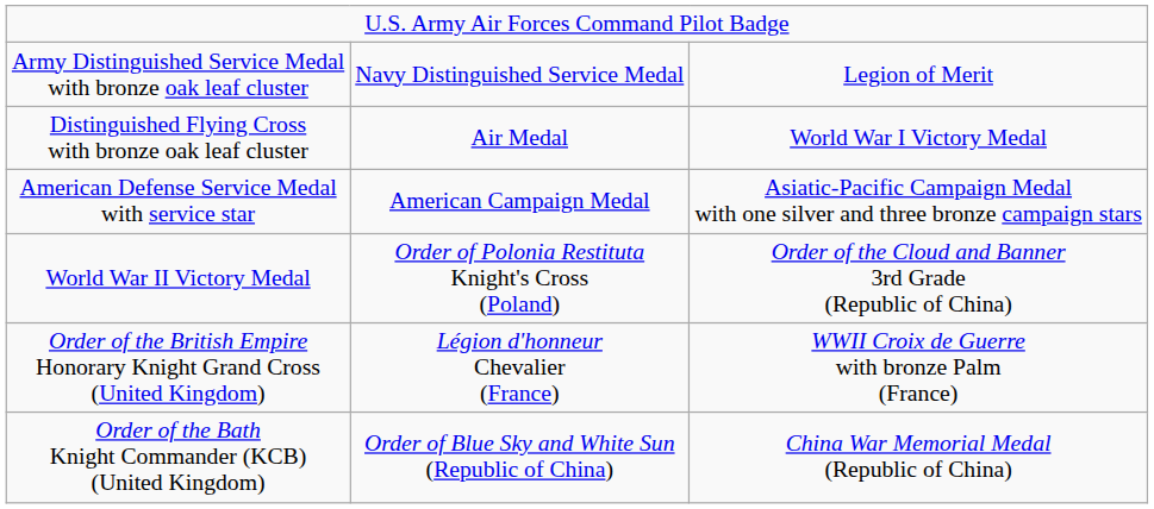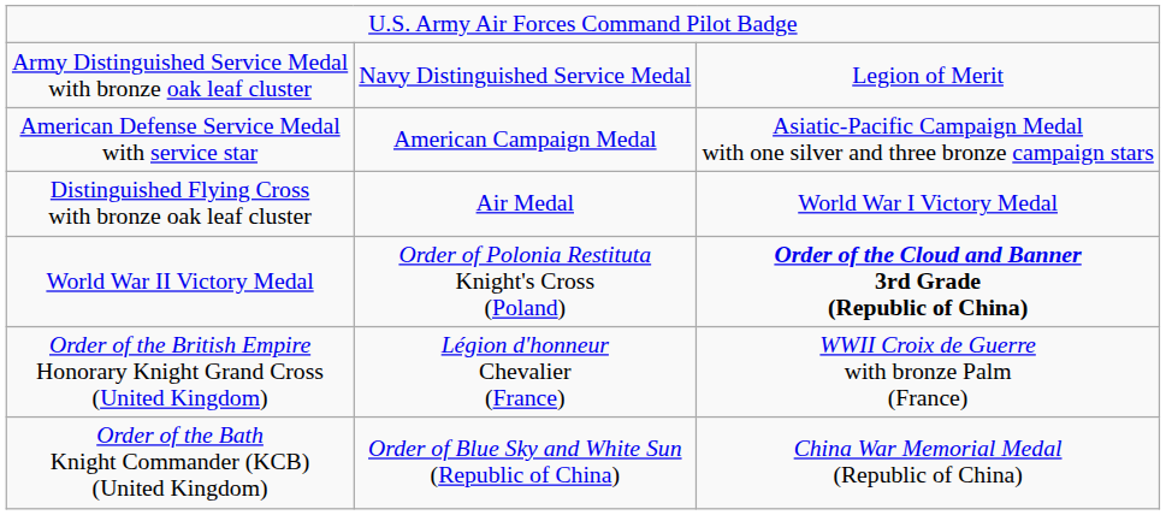rows swapped: Distinguished Flying Cross with bronze oak leaf cluster <-> American Defense Service Medal with service star
World War II Victory Medal | column 3: normal -> bold
